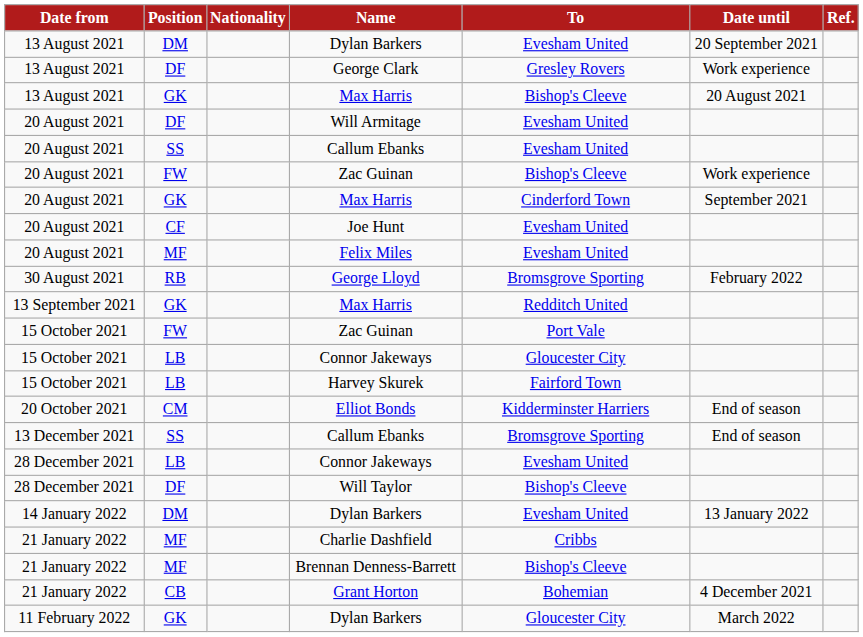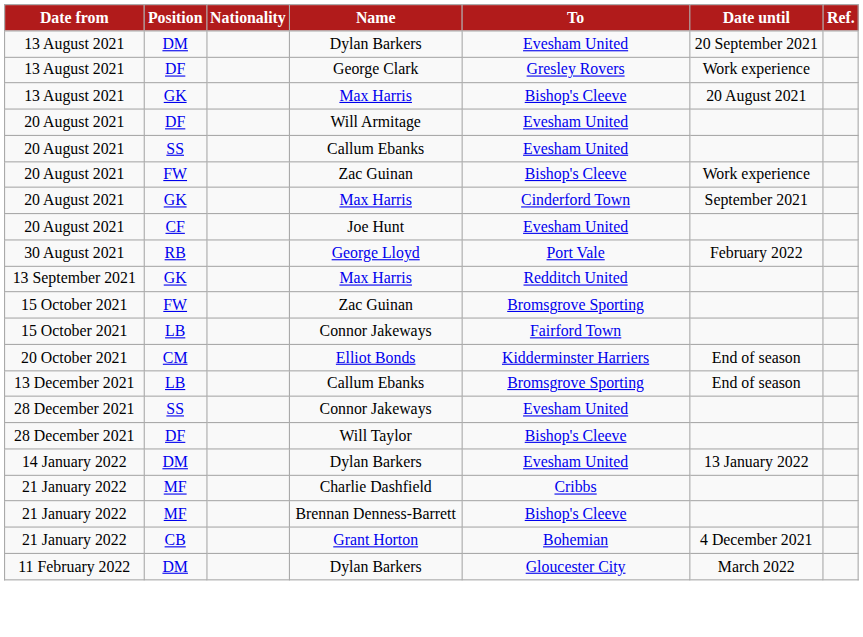- row: 20 August 2021 | MF | Felix Miles | Evesham United
George Lloyd | To: Bromsgrove Sporting -> Port Vale
15 October 2021 / Zac Guinan | To: Port Vale -> Bromsgrove Sporting
15 October 2021 / Connor Jakeways | To: Gloucester City -> Fairford Town
- row: 15 October 2021 | LB | Harvey Skurek | Fairford Town
13 December 2021 / Callum Ebanks | Position: SS -> LB
28 December 2021 / Connor Jakeways | Position: LB -> SS
11 February 2022 / Dylan Barkers | Position: GK -> DM
